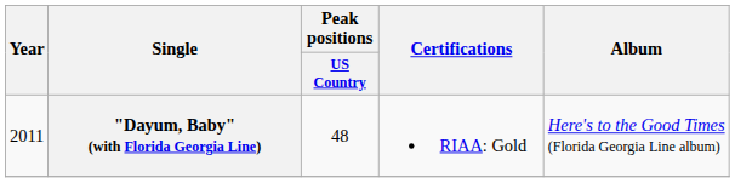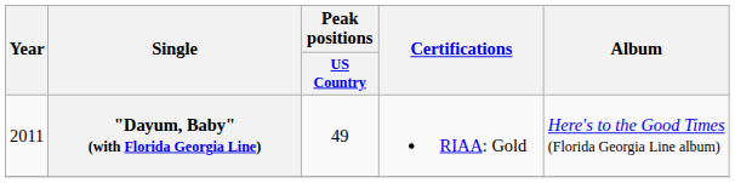"Dayum, Baby" (with Florida Georgia Line) | Peak positions / US Country: 48 -> 49
